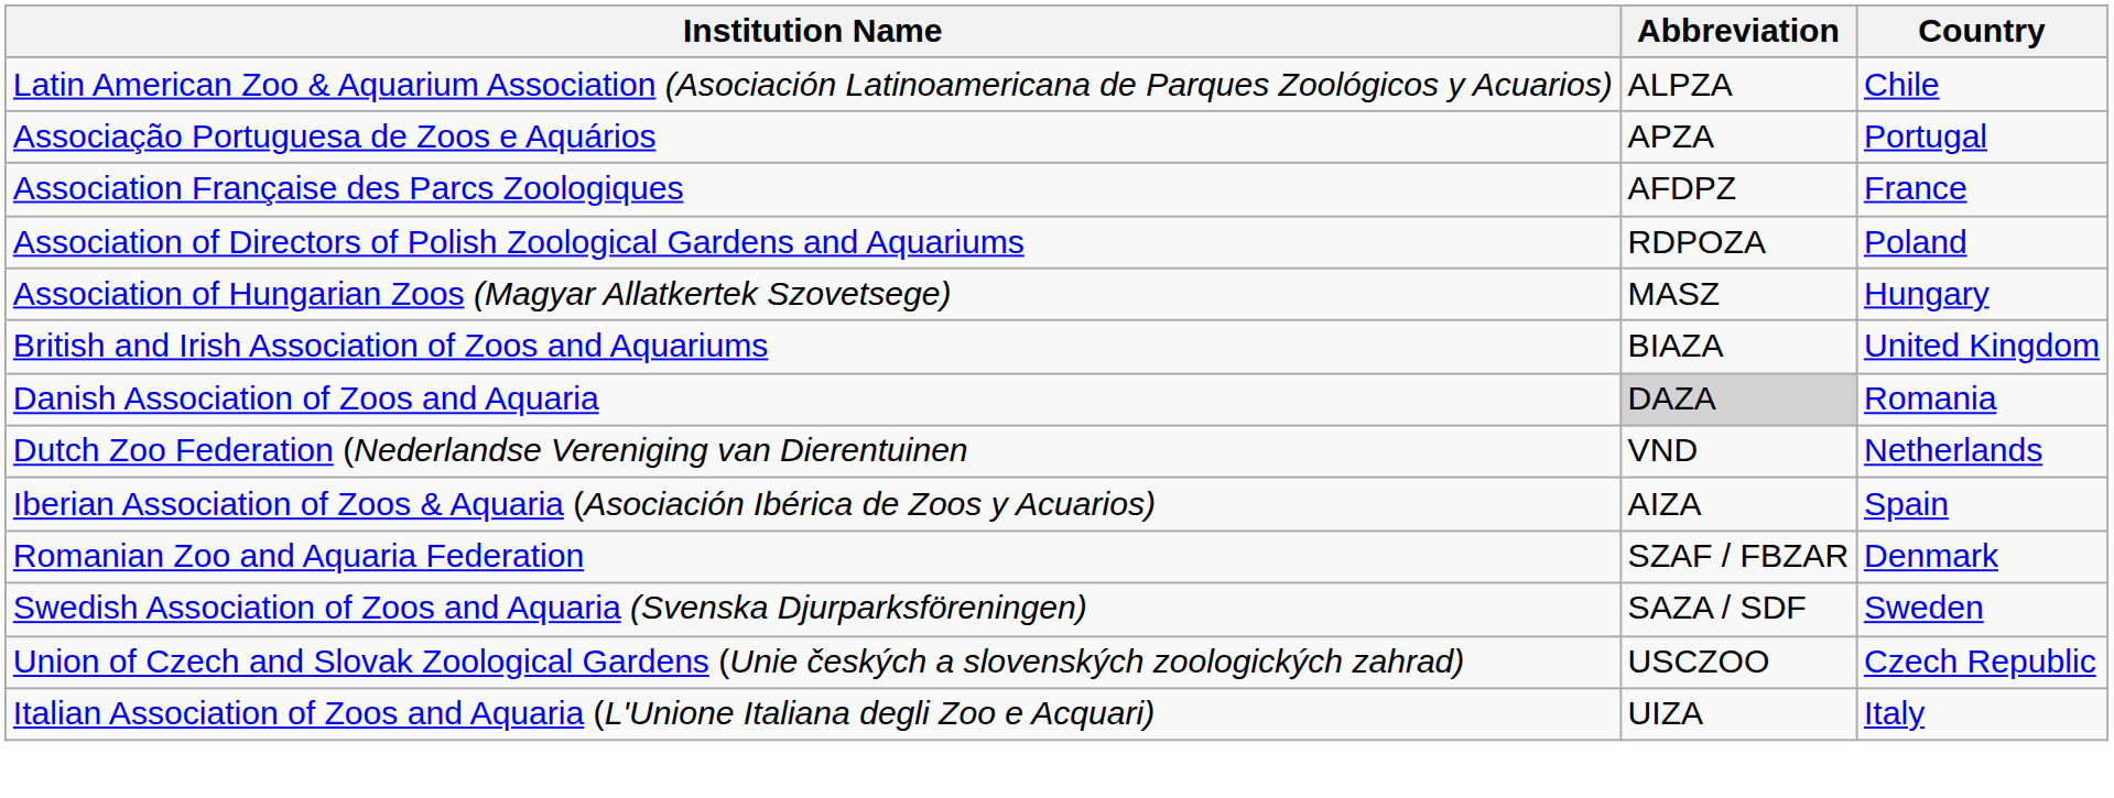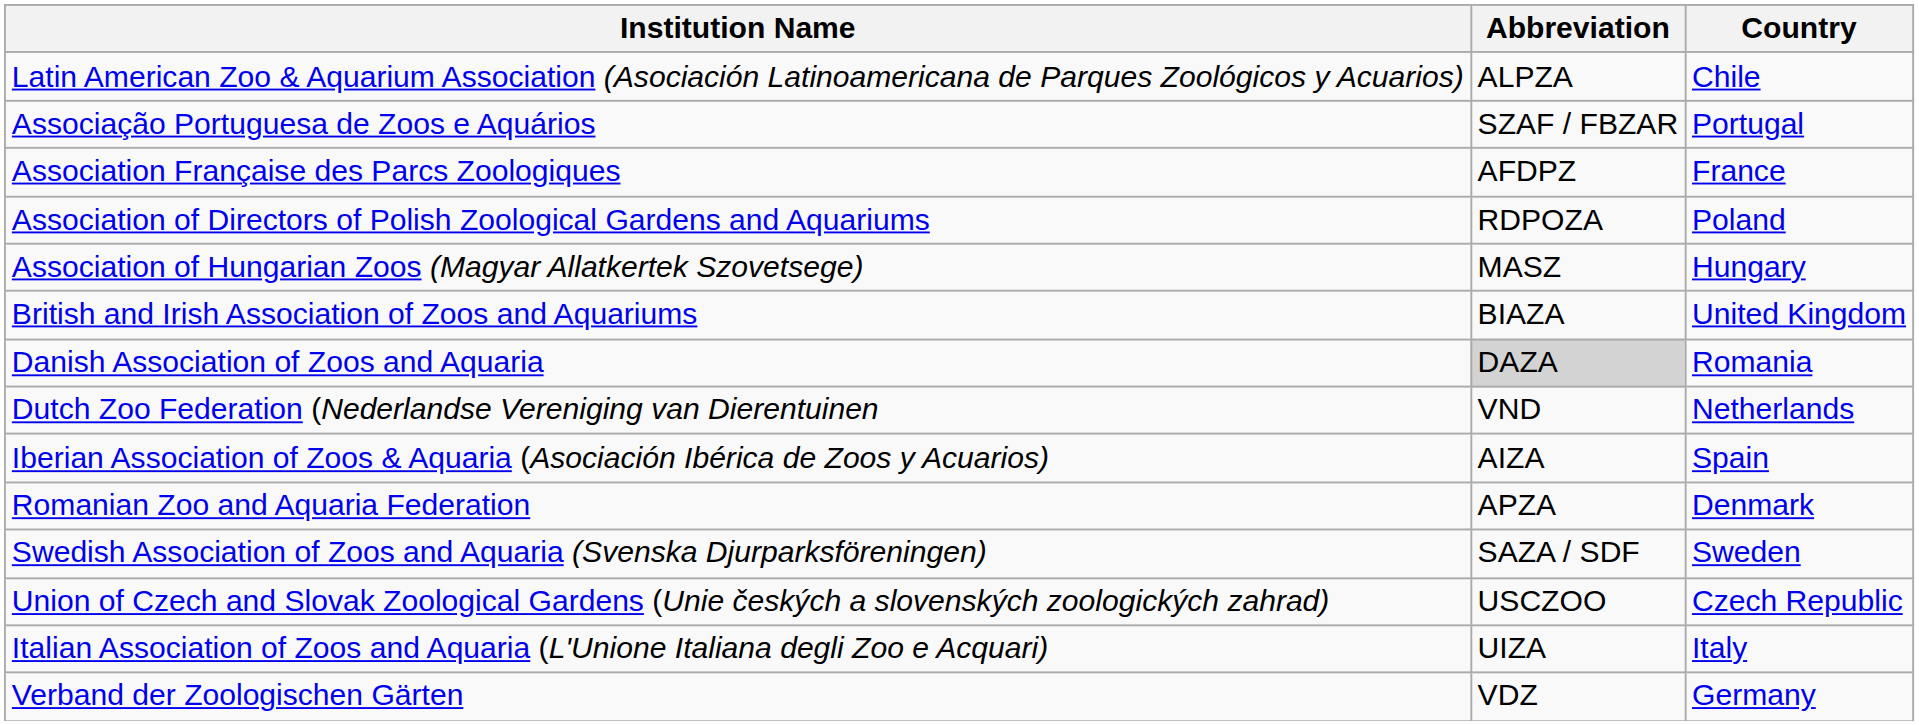Associação Portuguesa de Zoos e Aquários | Abbreviation: APZA -> SZAF / FBZAR
Romanian Zoo and Aquaria Federation | Abbreviation: SZAF / FBZAR -> APZA
+ row: Verband der Zoologischen Gärten | VDZ | Germany
